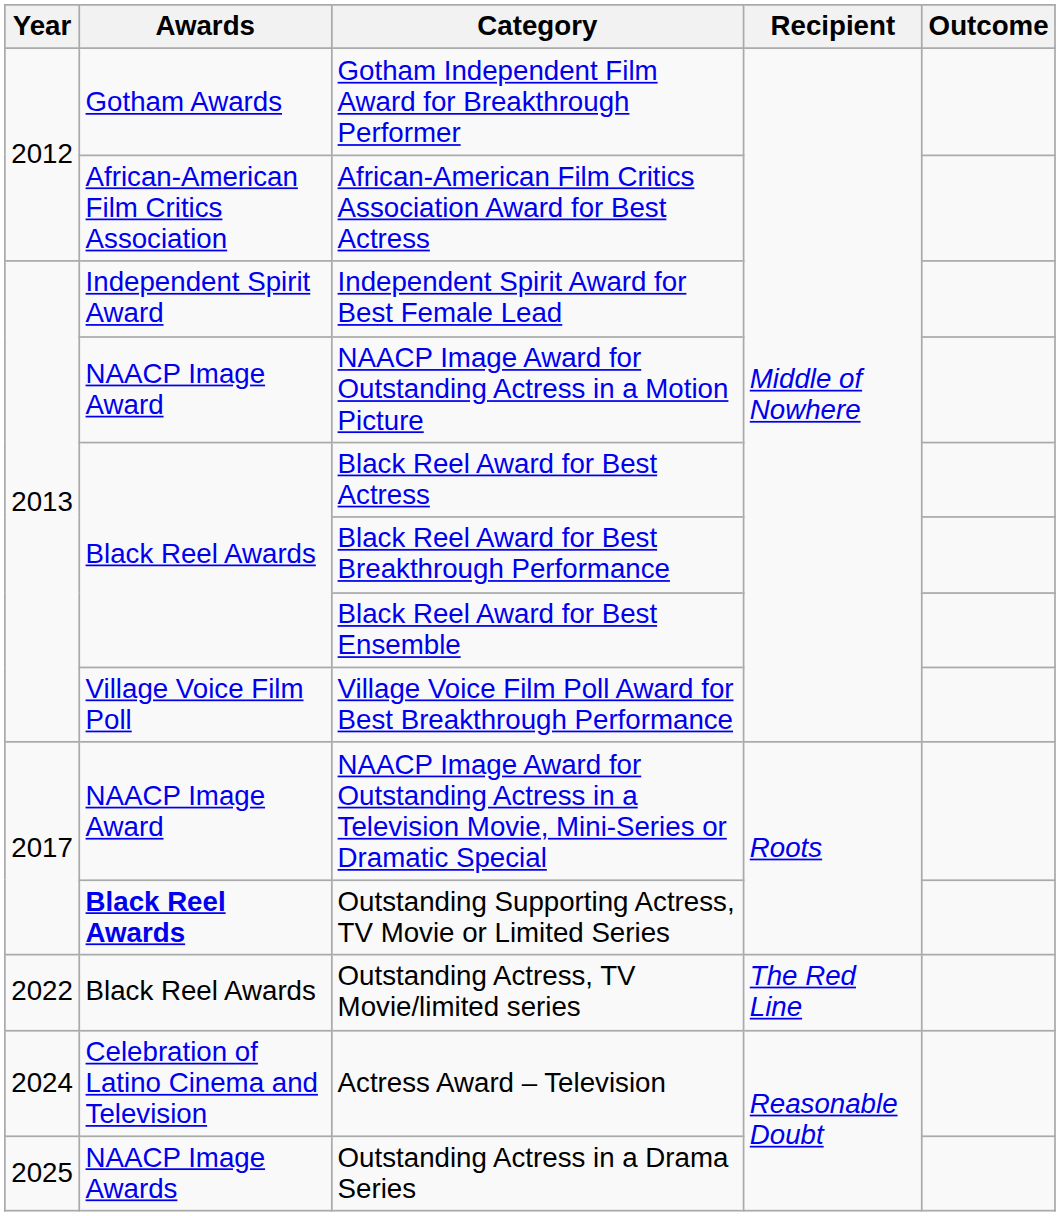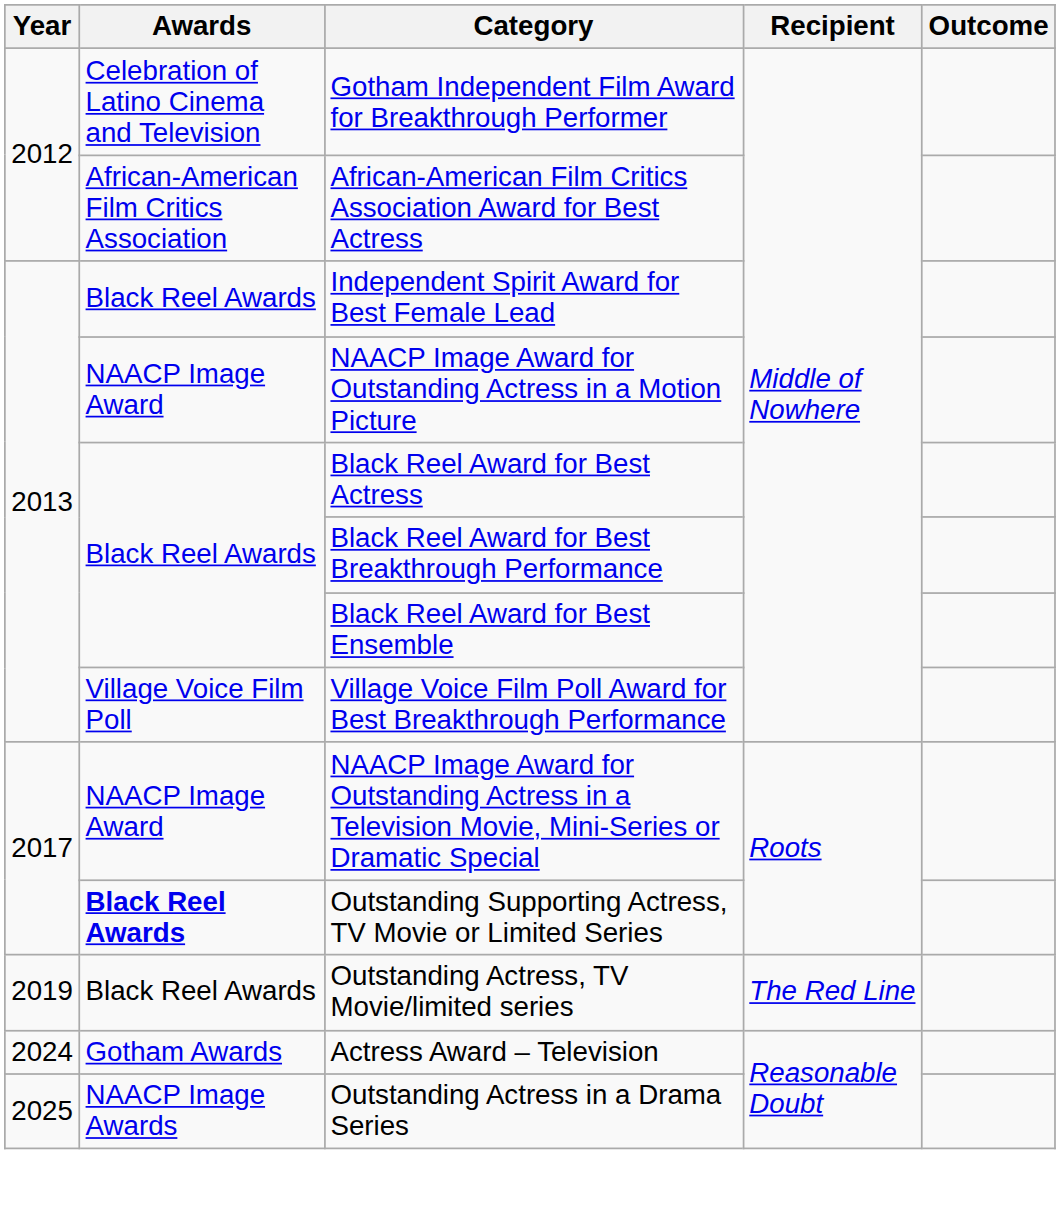Gotham Independent Film Award for Breakthrough Performer | Awards: Gotham Awards -> Celebration of Latino Cinema and Television
Independent Spirit Award for Best Female Lead | Awards: Independent Spirit Award -> Black Reel Awards
Outstanding Actress, TV Movie/limited series | Year: 2022 -> 2019
Actress Award – Television | Awards: Celebration of Latino Cinema and Television -> Gotham Awards
